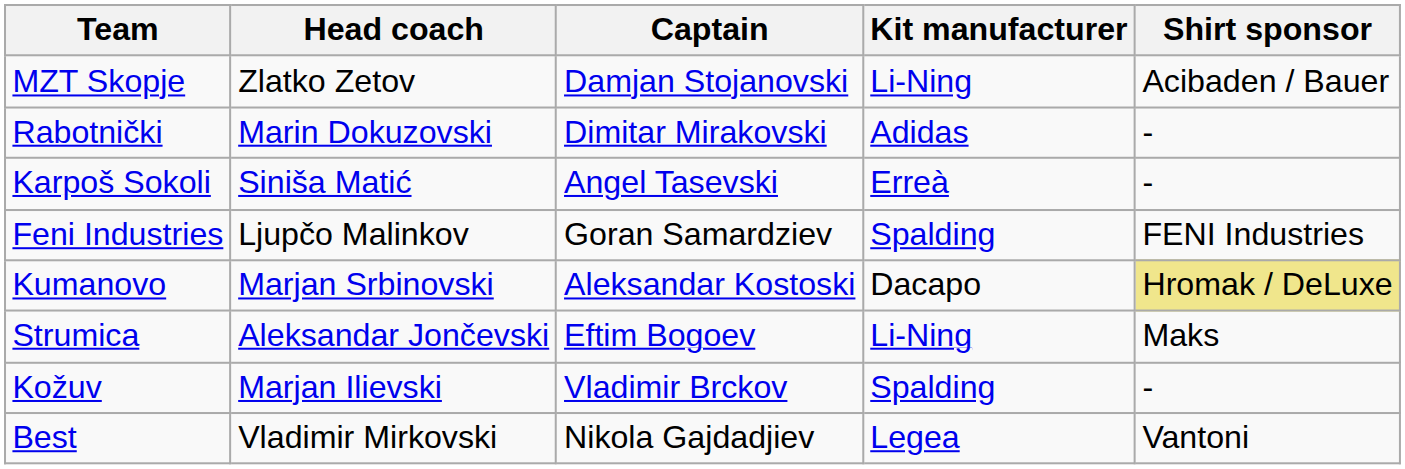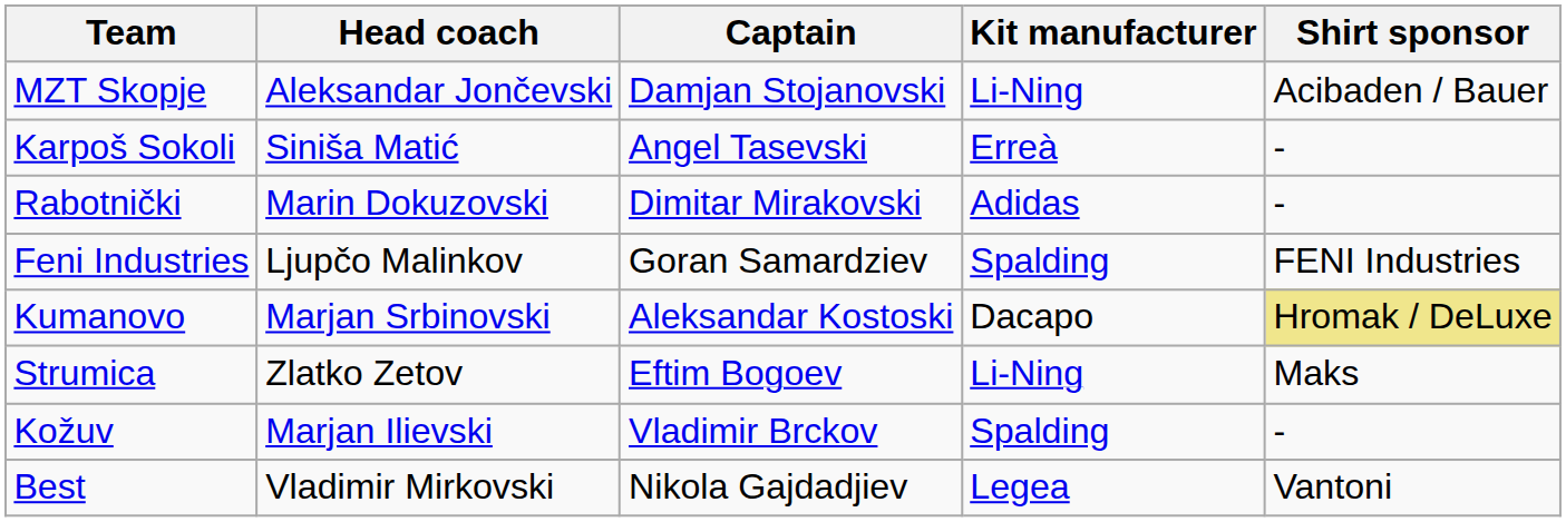MZT Skopje | Head coach: Zlatko Zetov -> Aleksandar Jončevski
rows swapped: Rabotnički <-> Karpoš Sokoli
Strumica | Head coach: Aleksandar Jončevski -> Zlatko Zetov
